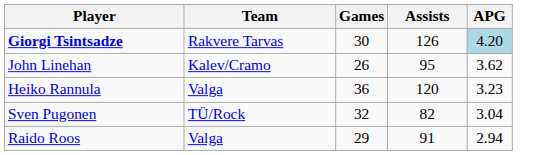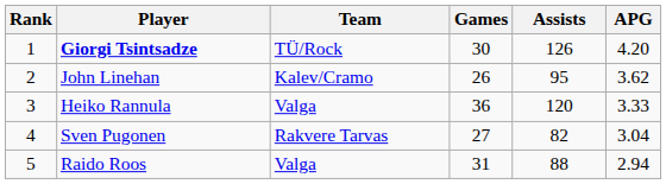+ column: Rank | 1 | 2 | 3 | 4 | 5
Giorgi Tsintsadze | Team: Rakvere Tarvas -> TÜ/Rock
Giorgi Tsintsadze | APG: lightblue background -> no background
Heiko Rannula | APG: 3.23 -> 3.33
Sven Pugonen | Team: TÜ/Rock -> Rakvere Tarvas
Sven Pugonen | Games: 32 -> 27
Raido Roos | Games: 29 -> 31
Raido Roos | Assists: 91 -> 88
